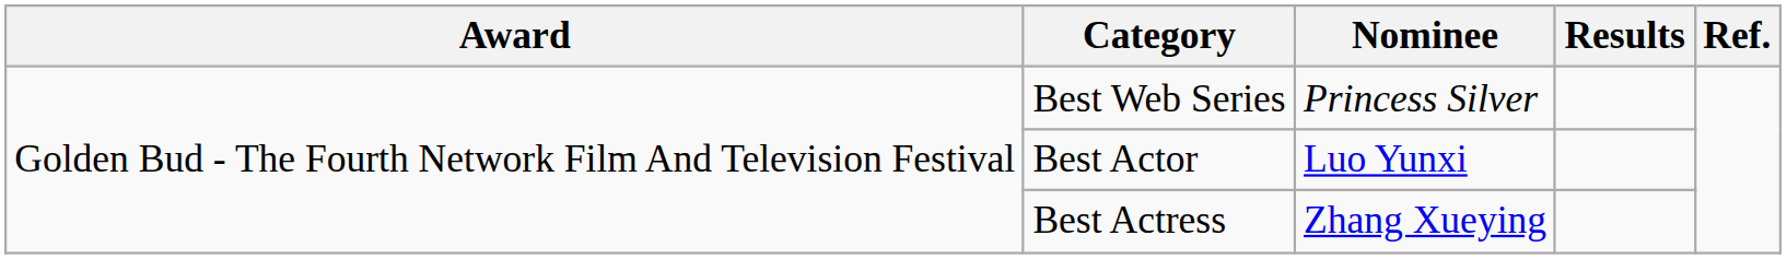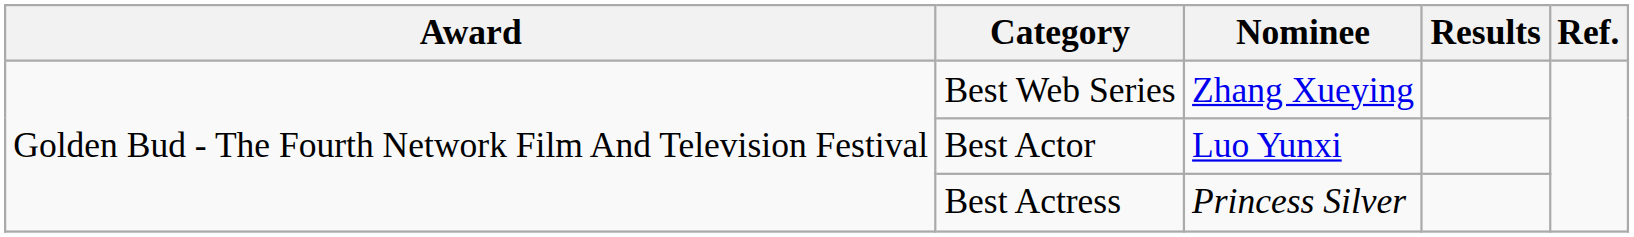Best Web Series | Nominee: Princess Silver -> Zhang Xueying
Best Actress | Nominee: Zhang Xueying -> Princess Silver
